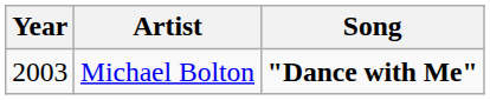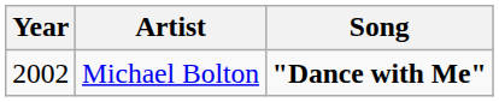Michael Bolton | Year: 2003 -> 2002
